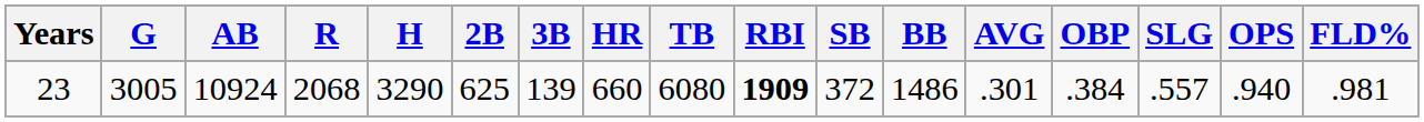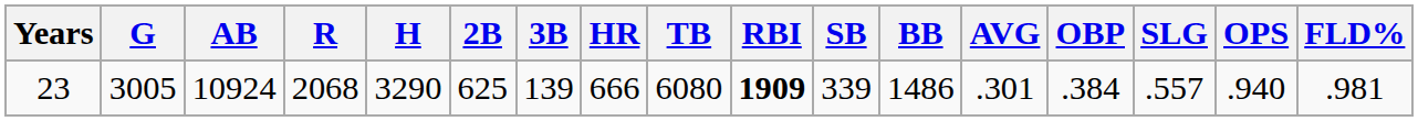23 | HR: 660 -> 666
23 | SB: 372 -> 339
